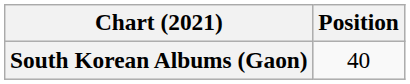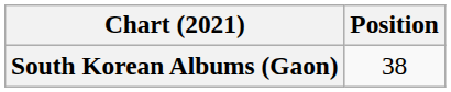South Korean Albums (Gaon) | Position: 40 -> 38
